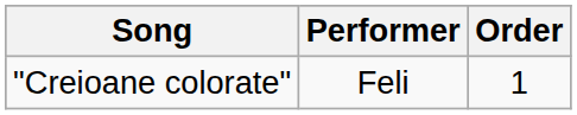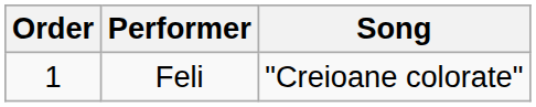columns swapped: Order <-> Song
